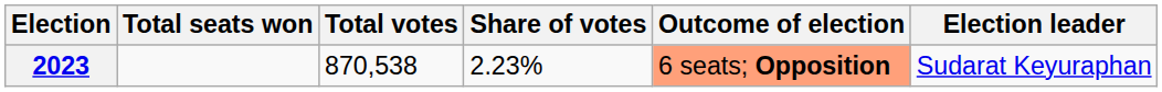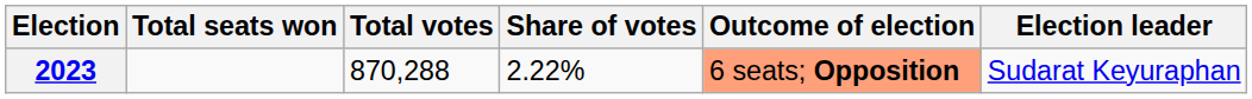2023 | Total votes: 870,538 -> 870,288
2023 | Share of votes: 2.23% -> 2.22%
